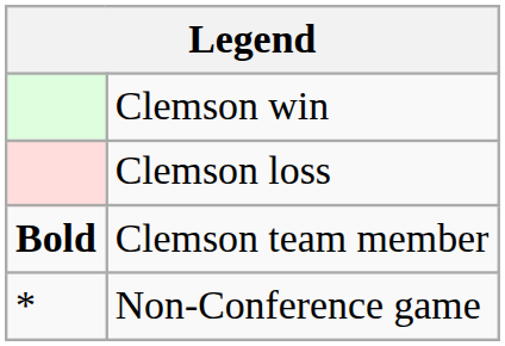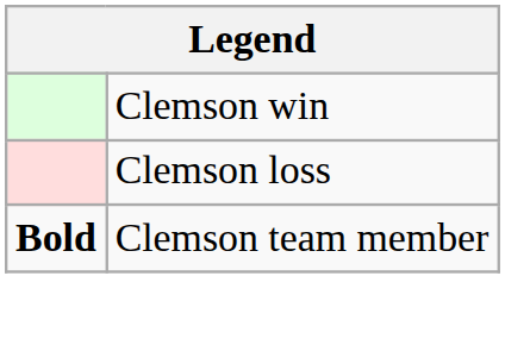- row: * | Non-Conference game
